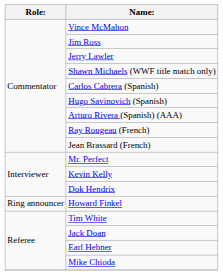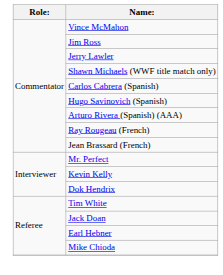- row: Ring announcer | Howard Finkel
